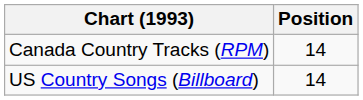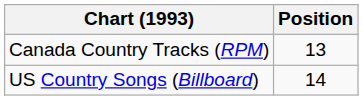Canada Country Tracks (RPM) | Position: 14 -> 13
